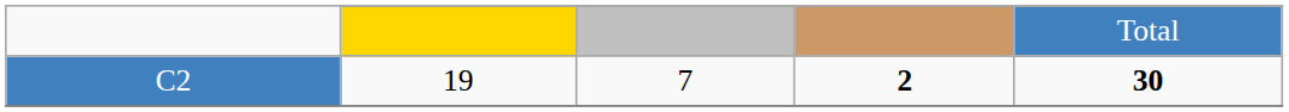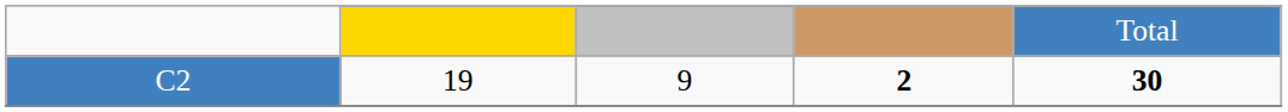C2 | column 3: 7 -> 9
